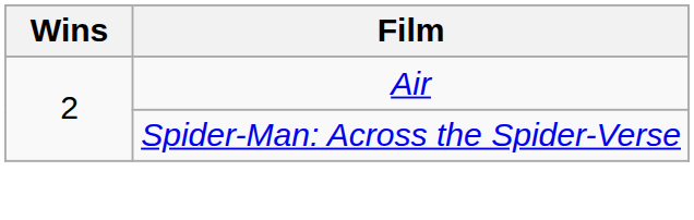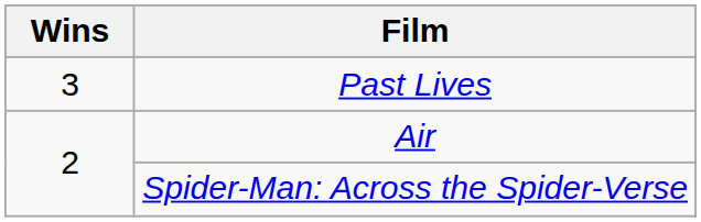+ row: 3 | Past Lives
